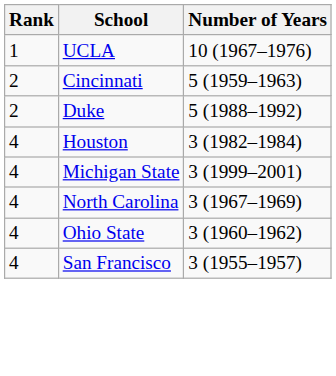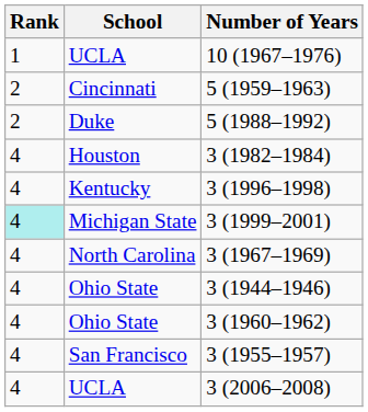+ row: 4 | Kentucky | 3 (1996–1998)
3 (1999–2001) | Rank: no background -> paleturquoise background
+ row: 4 | Ohio State | 3 (1944–1946)
+ row: 4 | UCLA | 3 (2006–2008)
